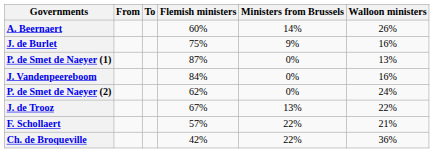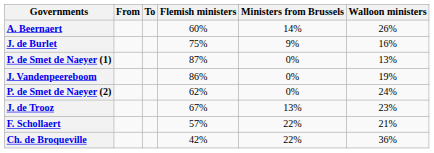J. Vandenpeereboom | Flemish ministers: 84% -> 86%
J. Vandenpeereboom | Walloon ministers: 16% -> 19%
J. de Trooz | Walloon ministers: 22% -> 23%
